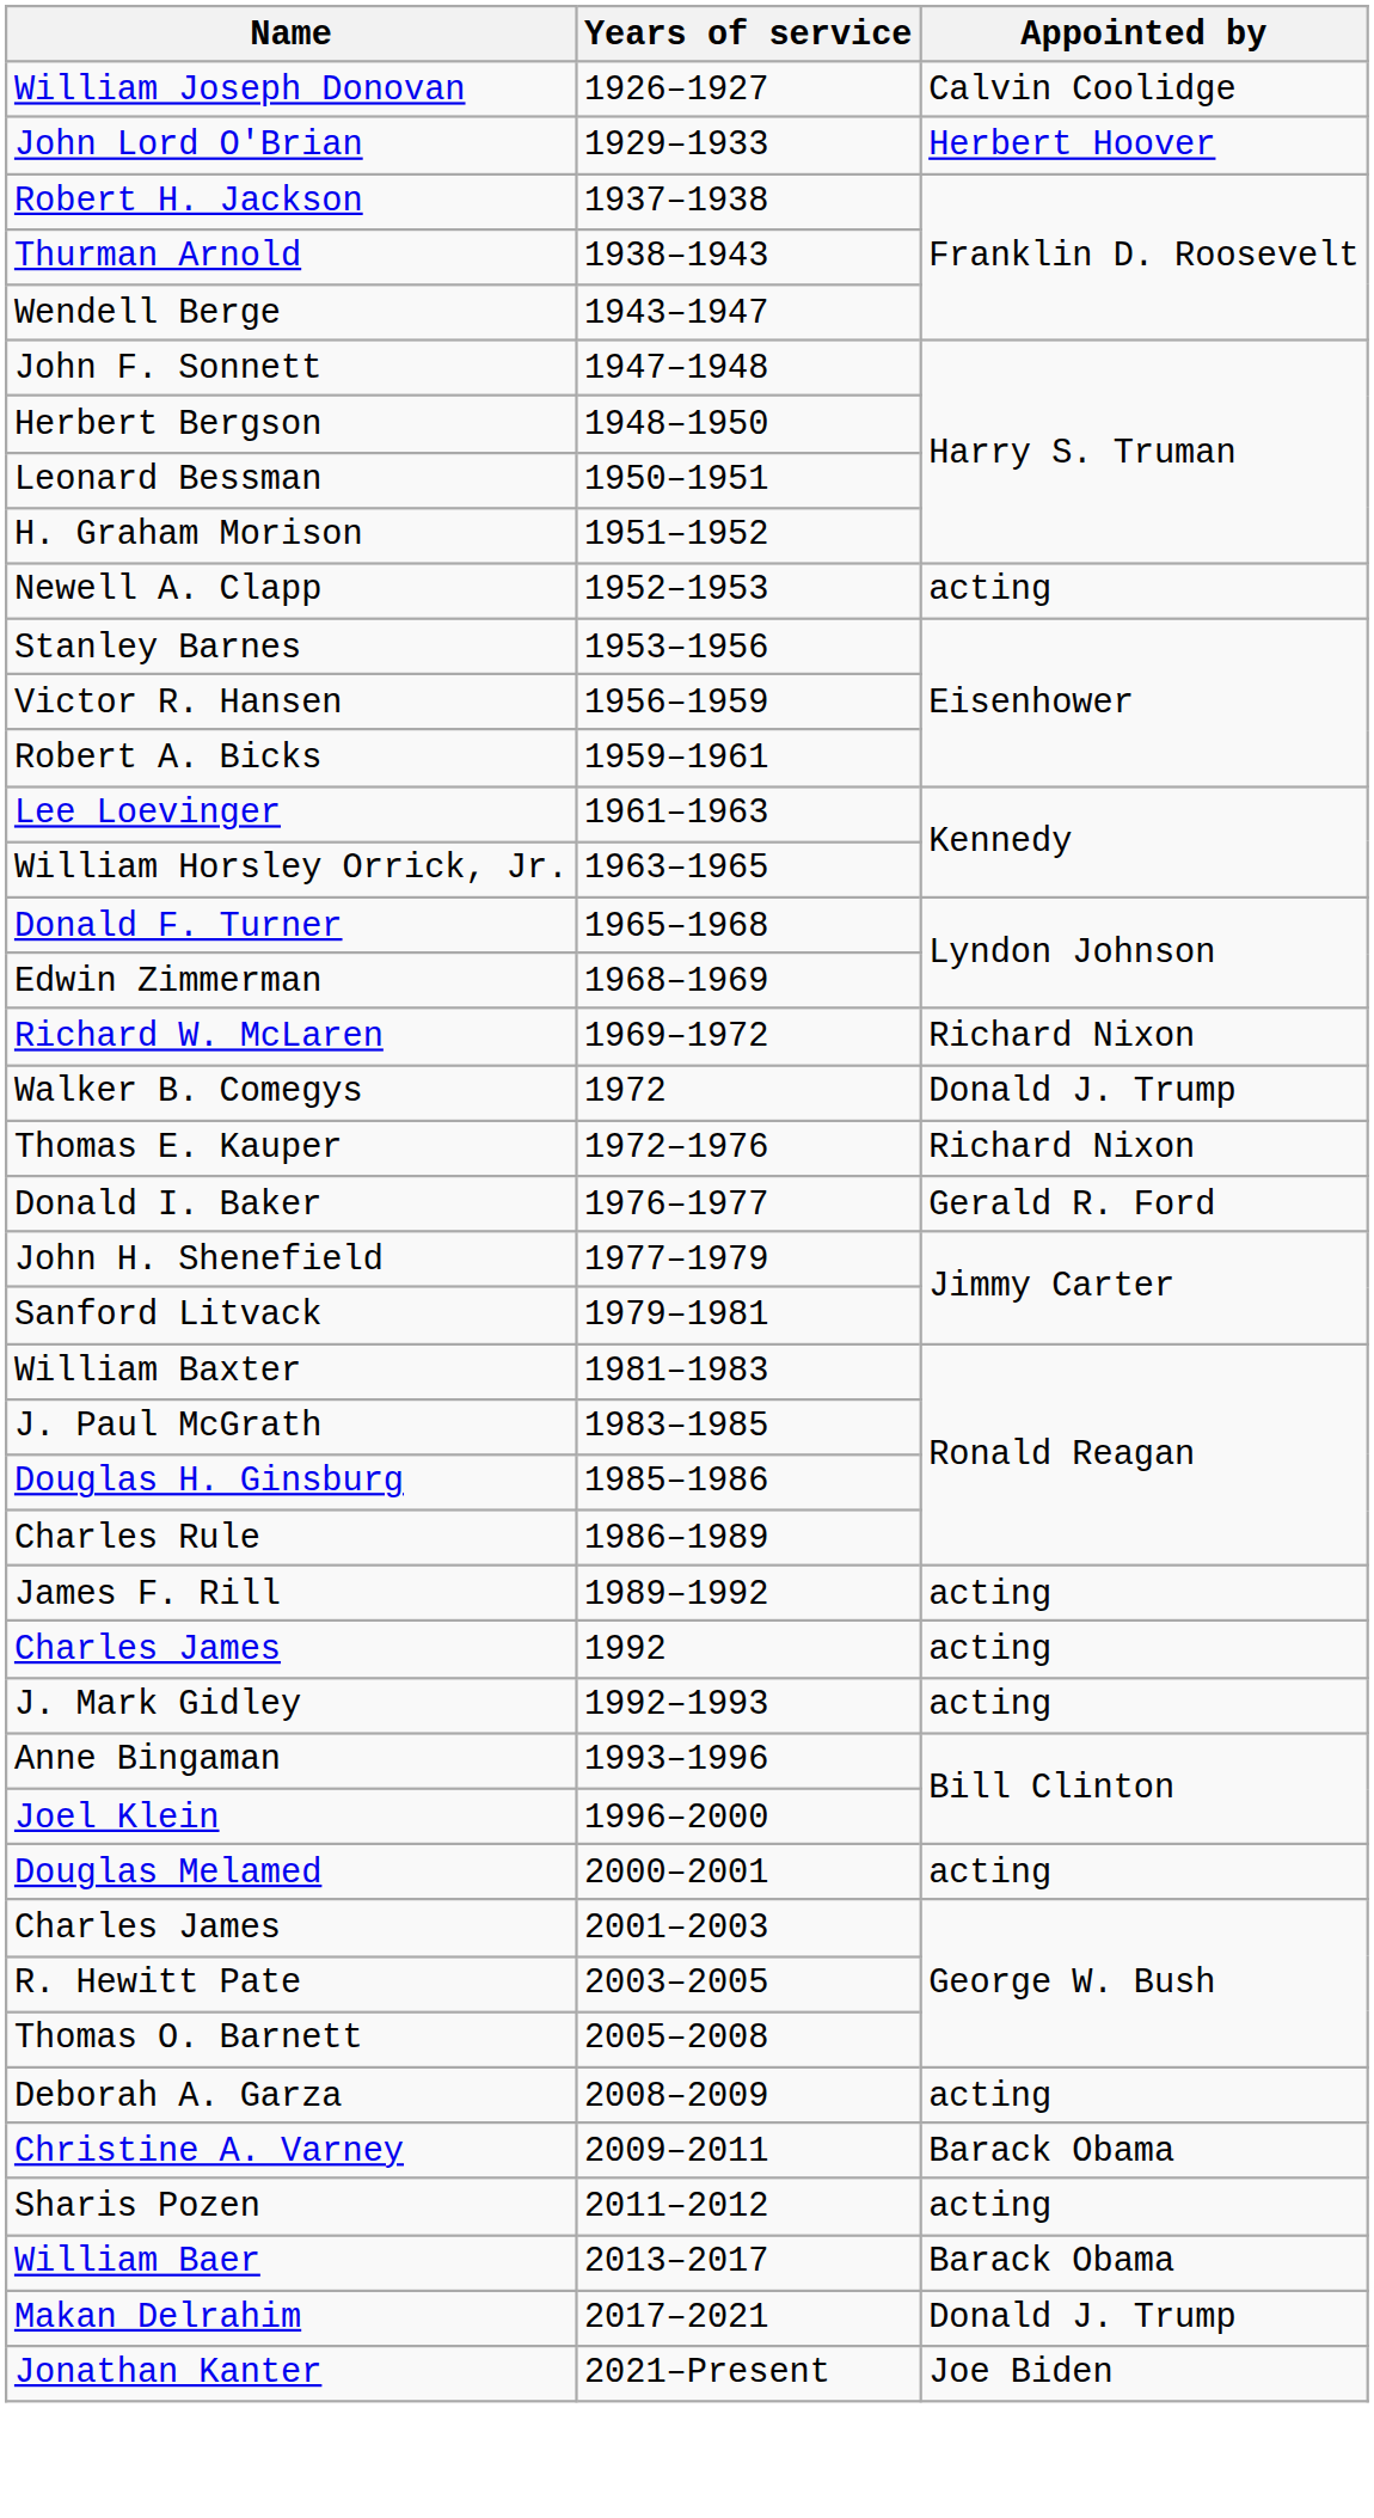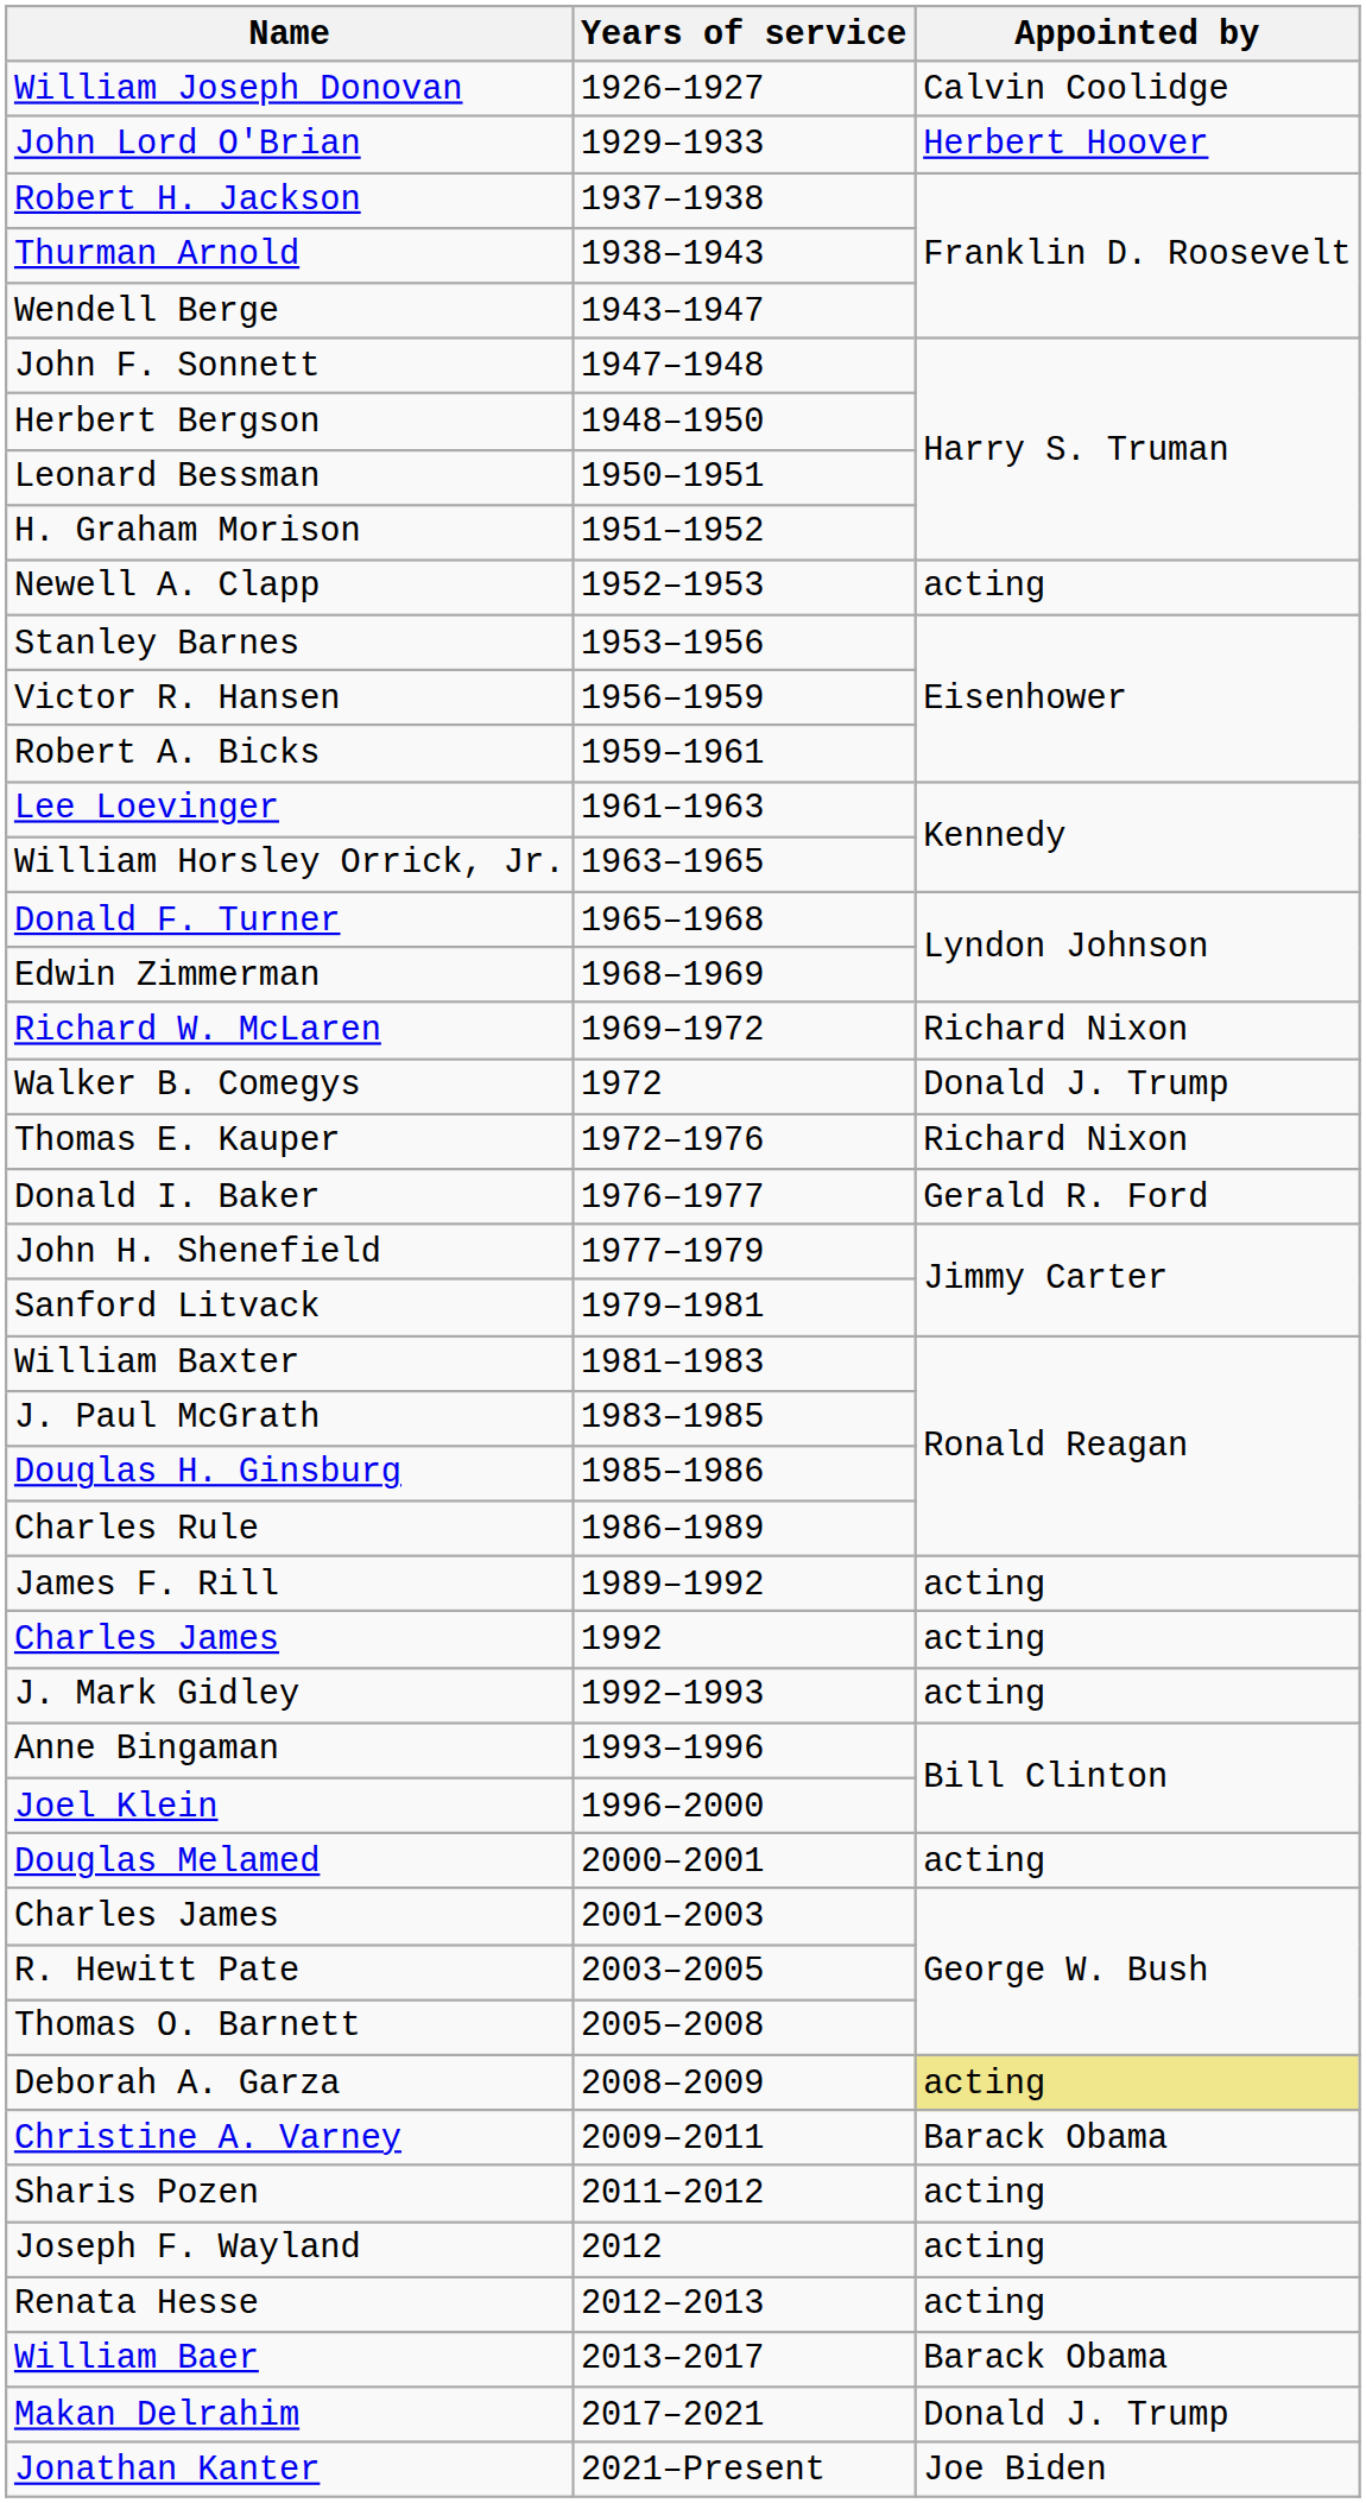Deborah A. Garza | Appointed by: no background -> khaki background
+ row: Joseph F. Wayland | 2012 | acting
+ row: Renata Hesse | 2012–2013 | acting
